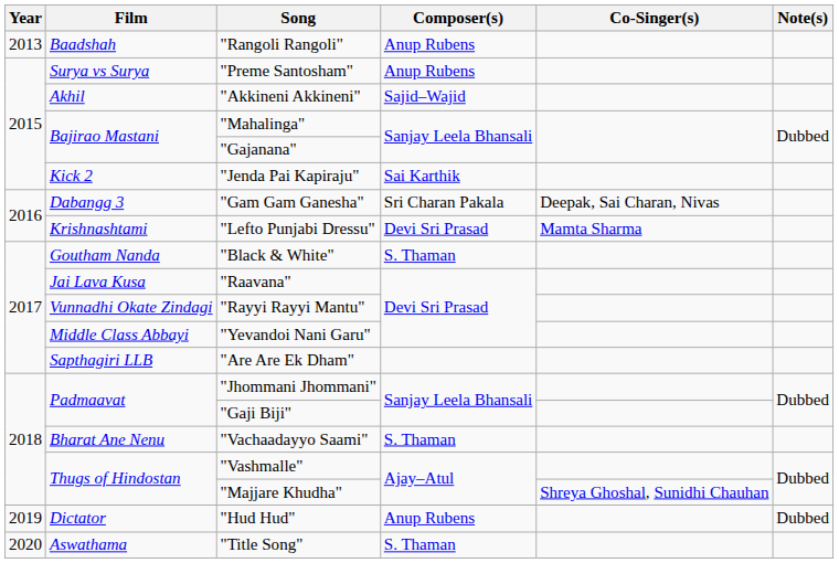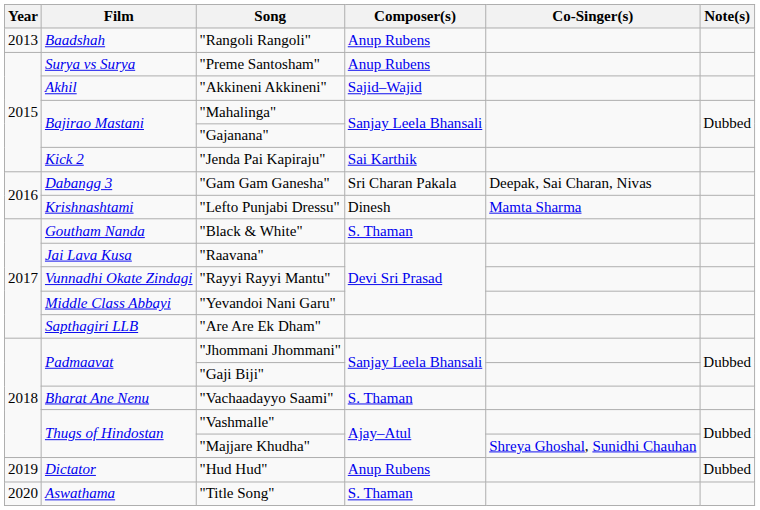"Lefto Punjabi Dressu" | Composer(s): Devi Sri Prasad -> Dinesh
